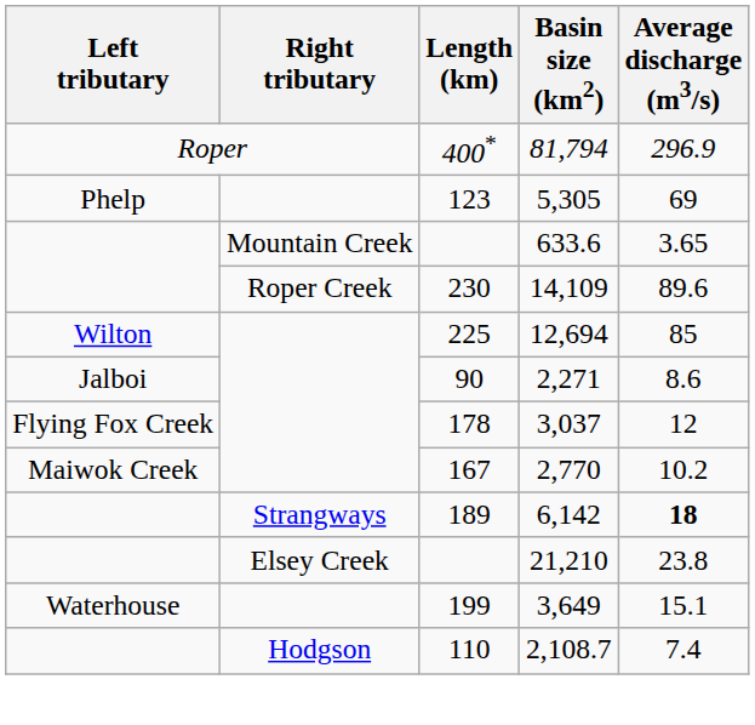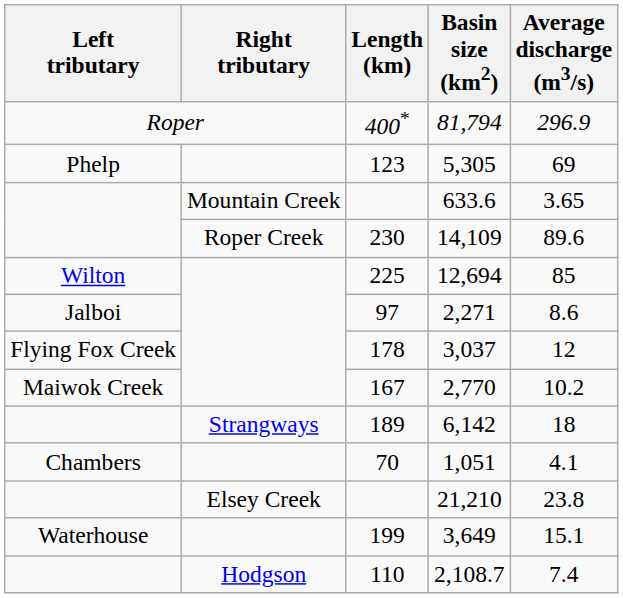2,271 | Length (km): 90 -> 97
6,142 | Average discharge (m3/s): bold -> normal
+ row: Chambers | 70 | 1,051 | 4.1
